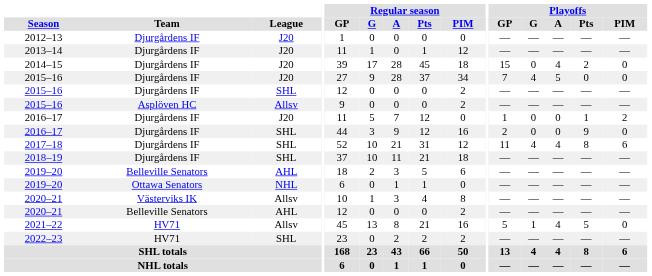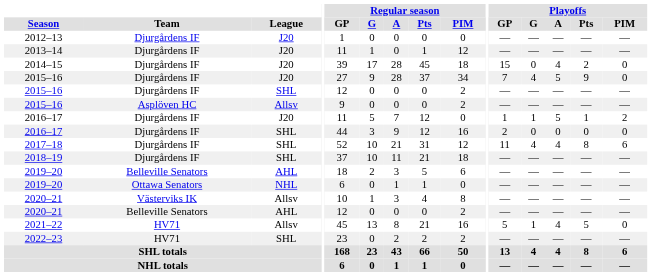2015–16 / J20 | Playoffs / Pts: 0 -> 9
2016–17 / J20 | Playoffs / G: 0 -> 1
2016–17 / J20 | Playoffs / A: 0 -> 5
2016–17 / SHL | Playoffs / Pts: 9 -> 0
